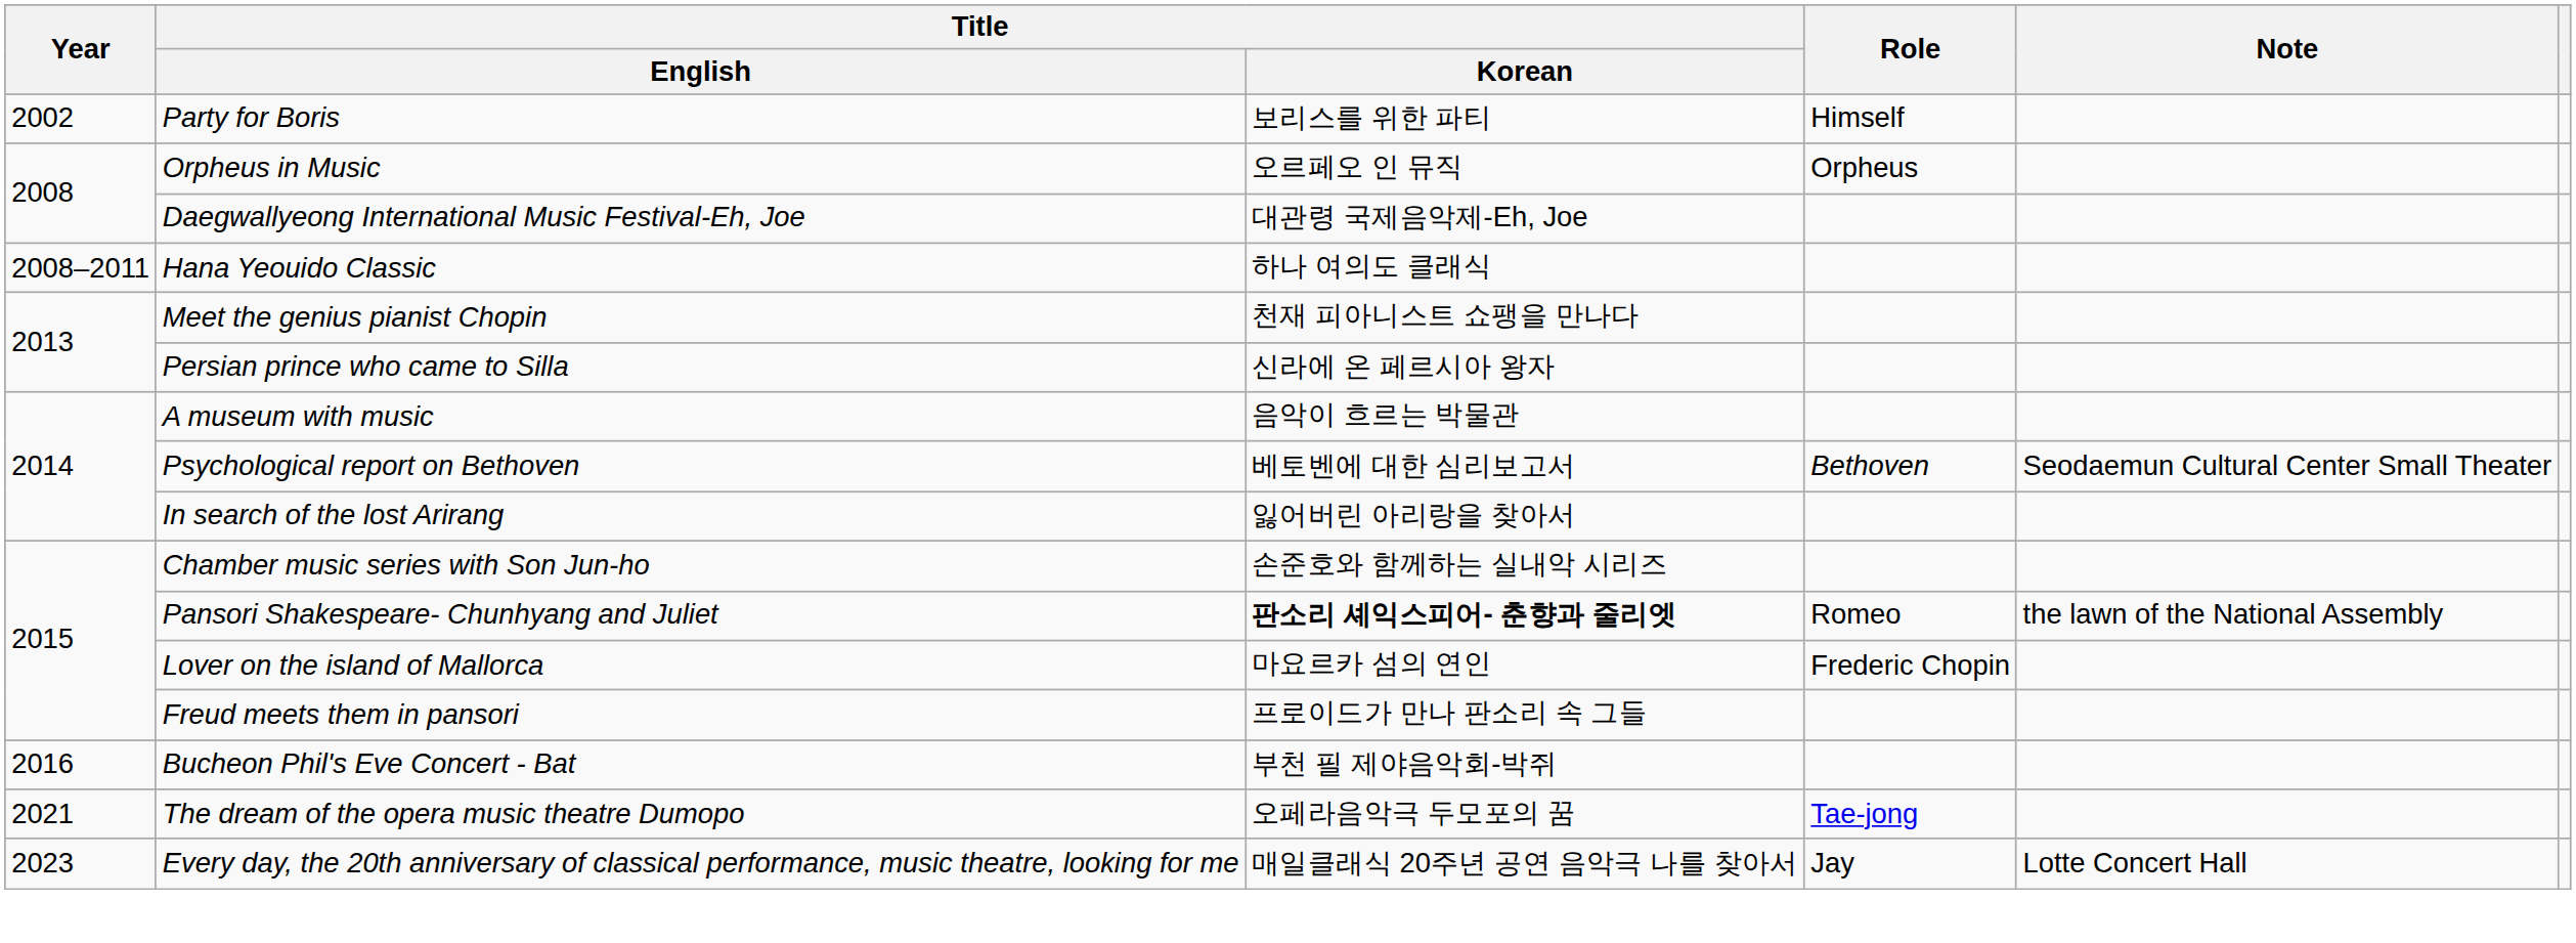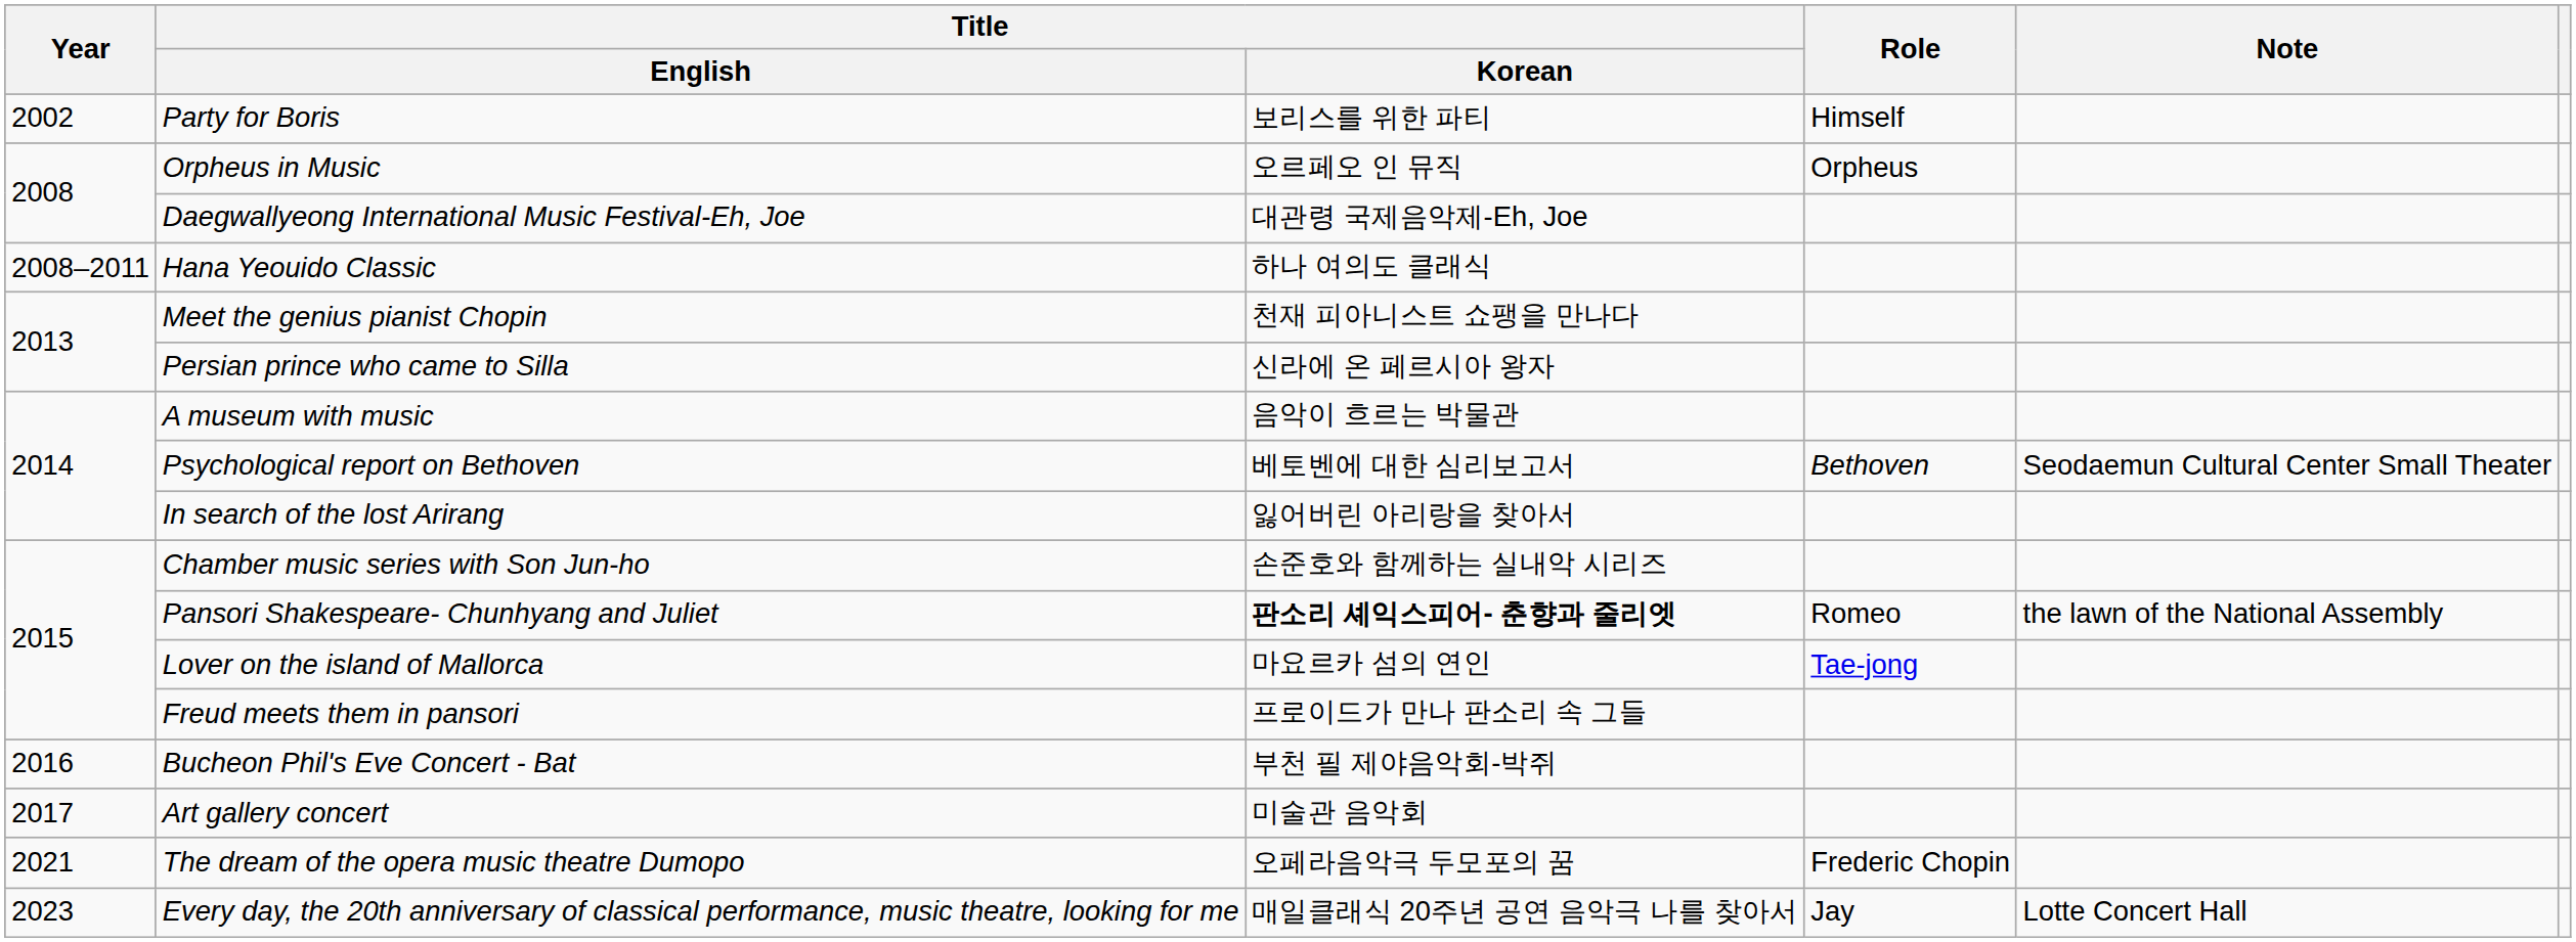Lover on the island of Mallorca | Role: Frederic Chopin -> Tae-jong
+ row: 2017 | Art gallery concert | 미술관 음악회
The dream of the opera music theatre Dumopo | Role: Tae-jong -> Frederic Chopin
